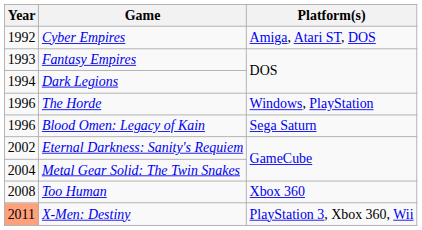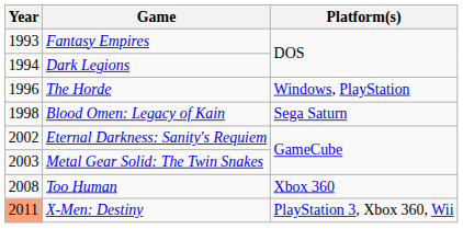- row: 1992 | Cyber Empires | Amiga, Atari ST, DOS
Blood Omen: Legacy of Kain | Year: 1996 -> 1998
Metal Gear Solid: The Twin Snakes | Year: 2004 -> 2003
